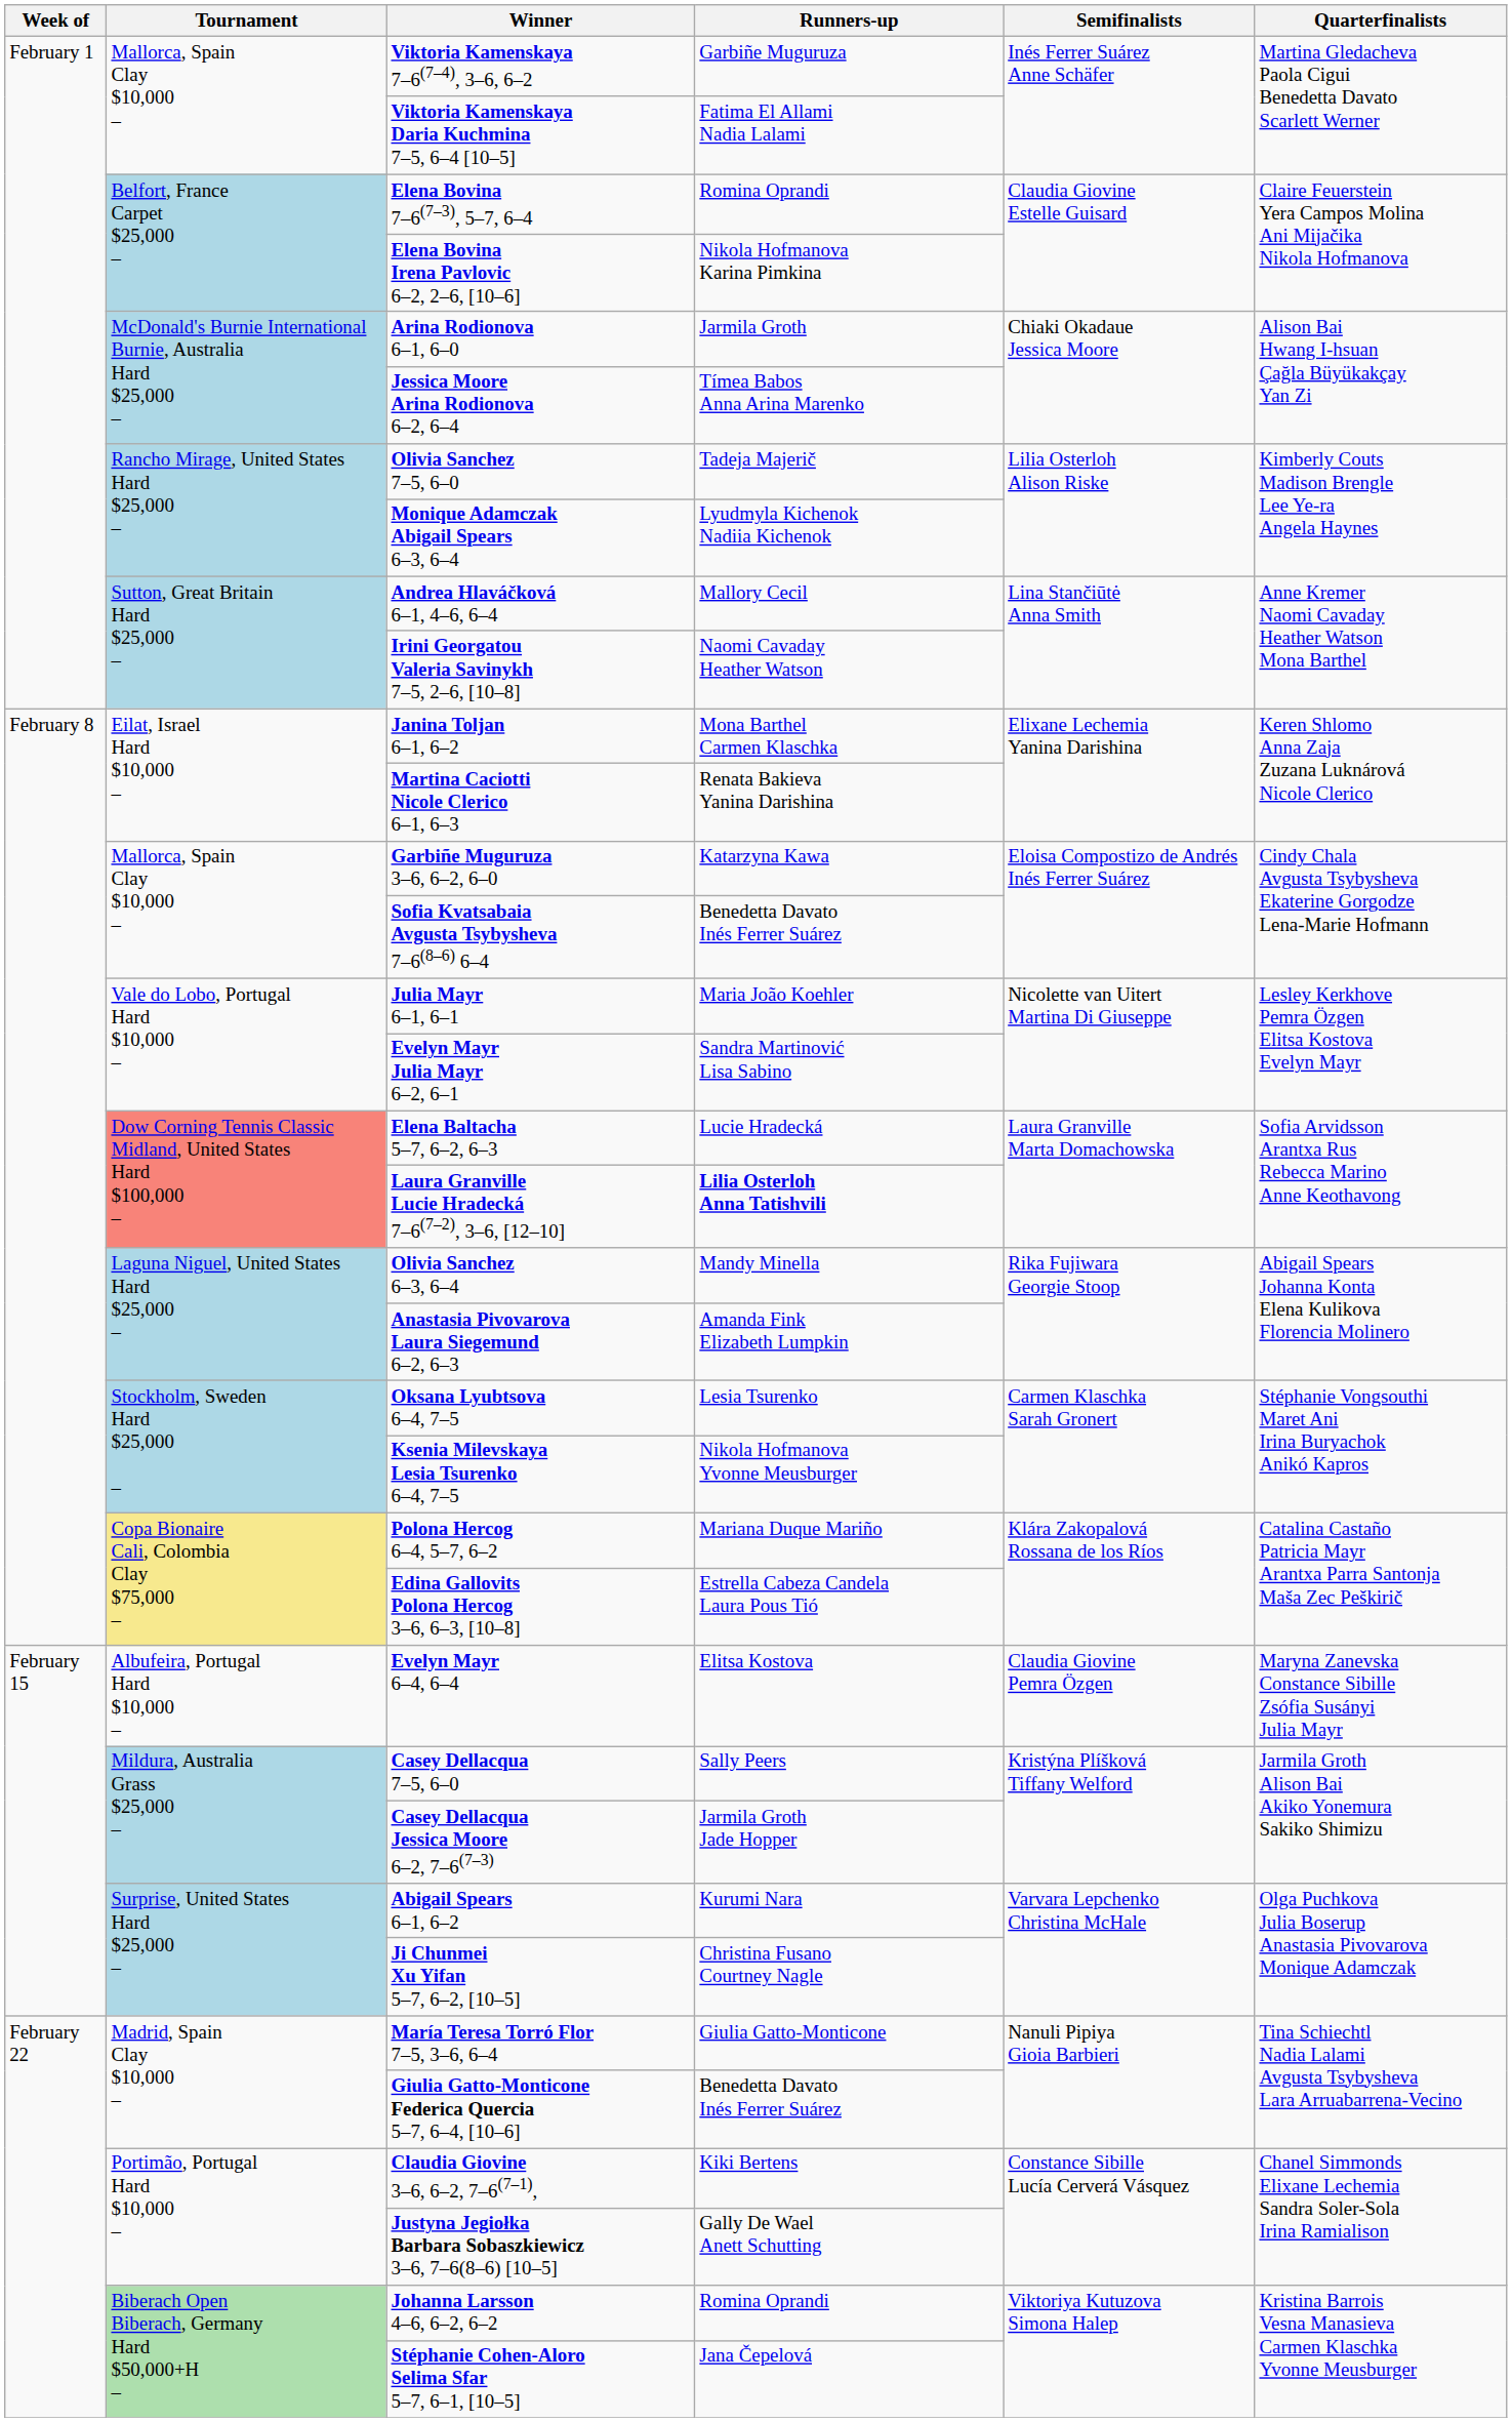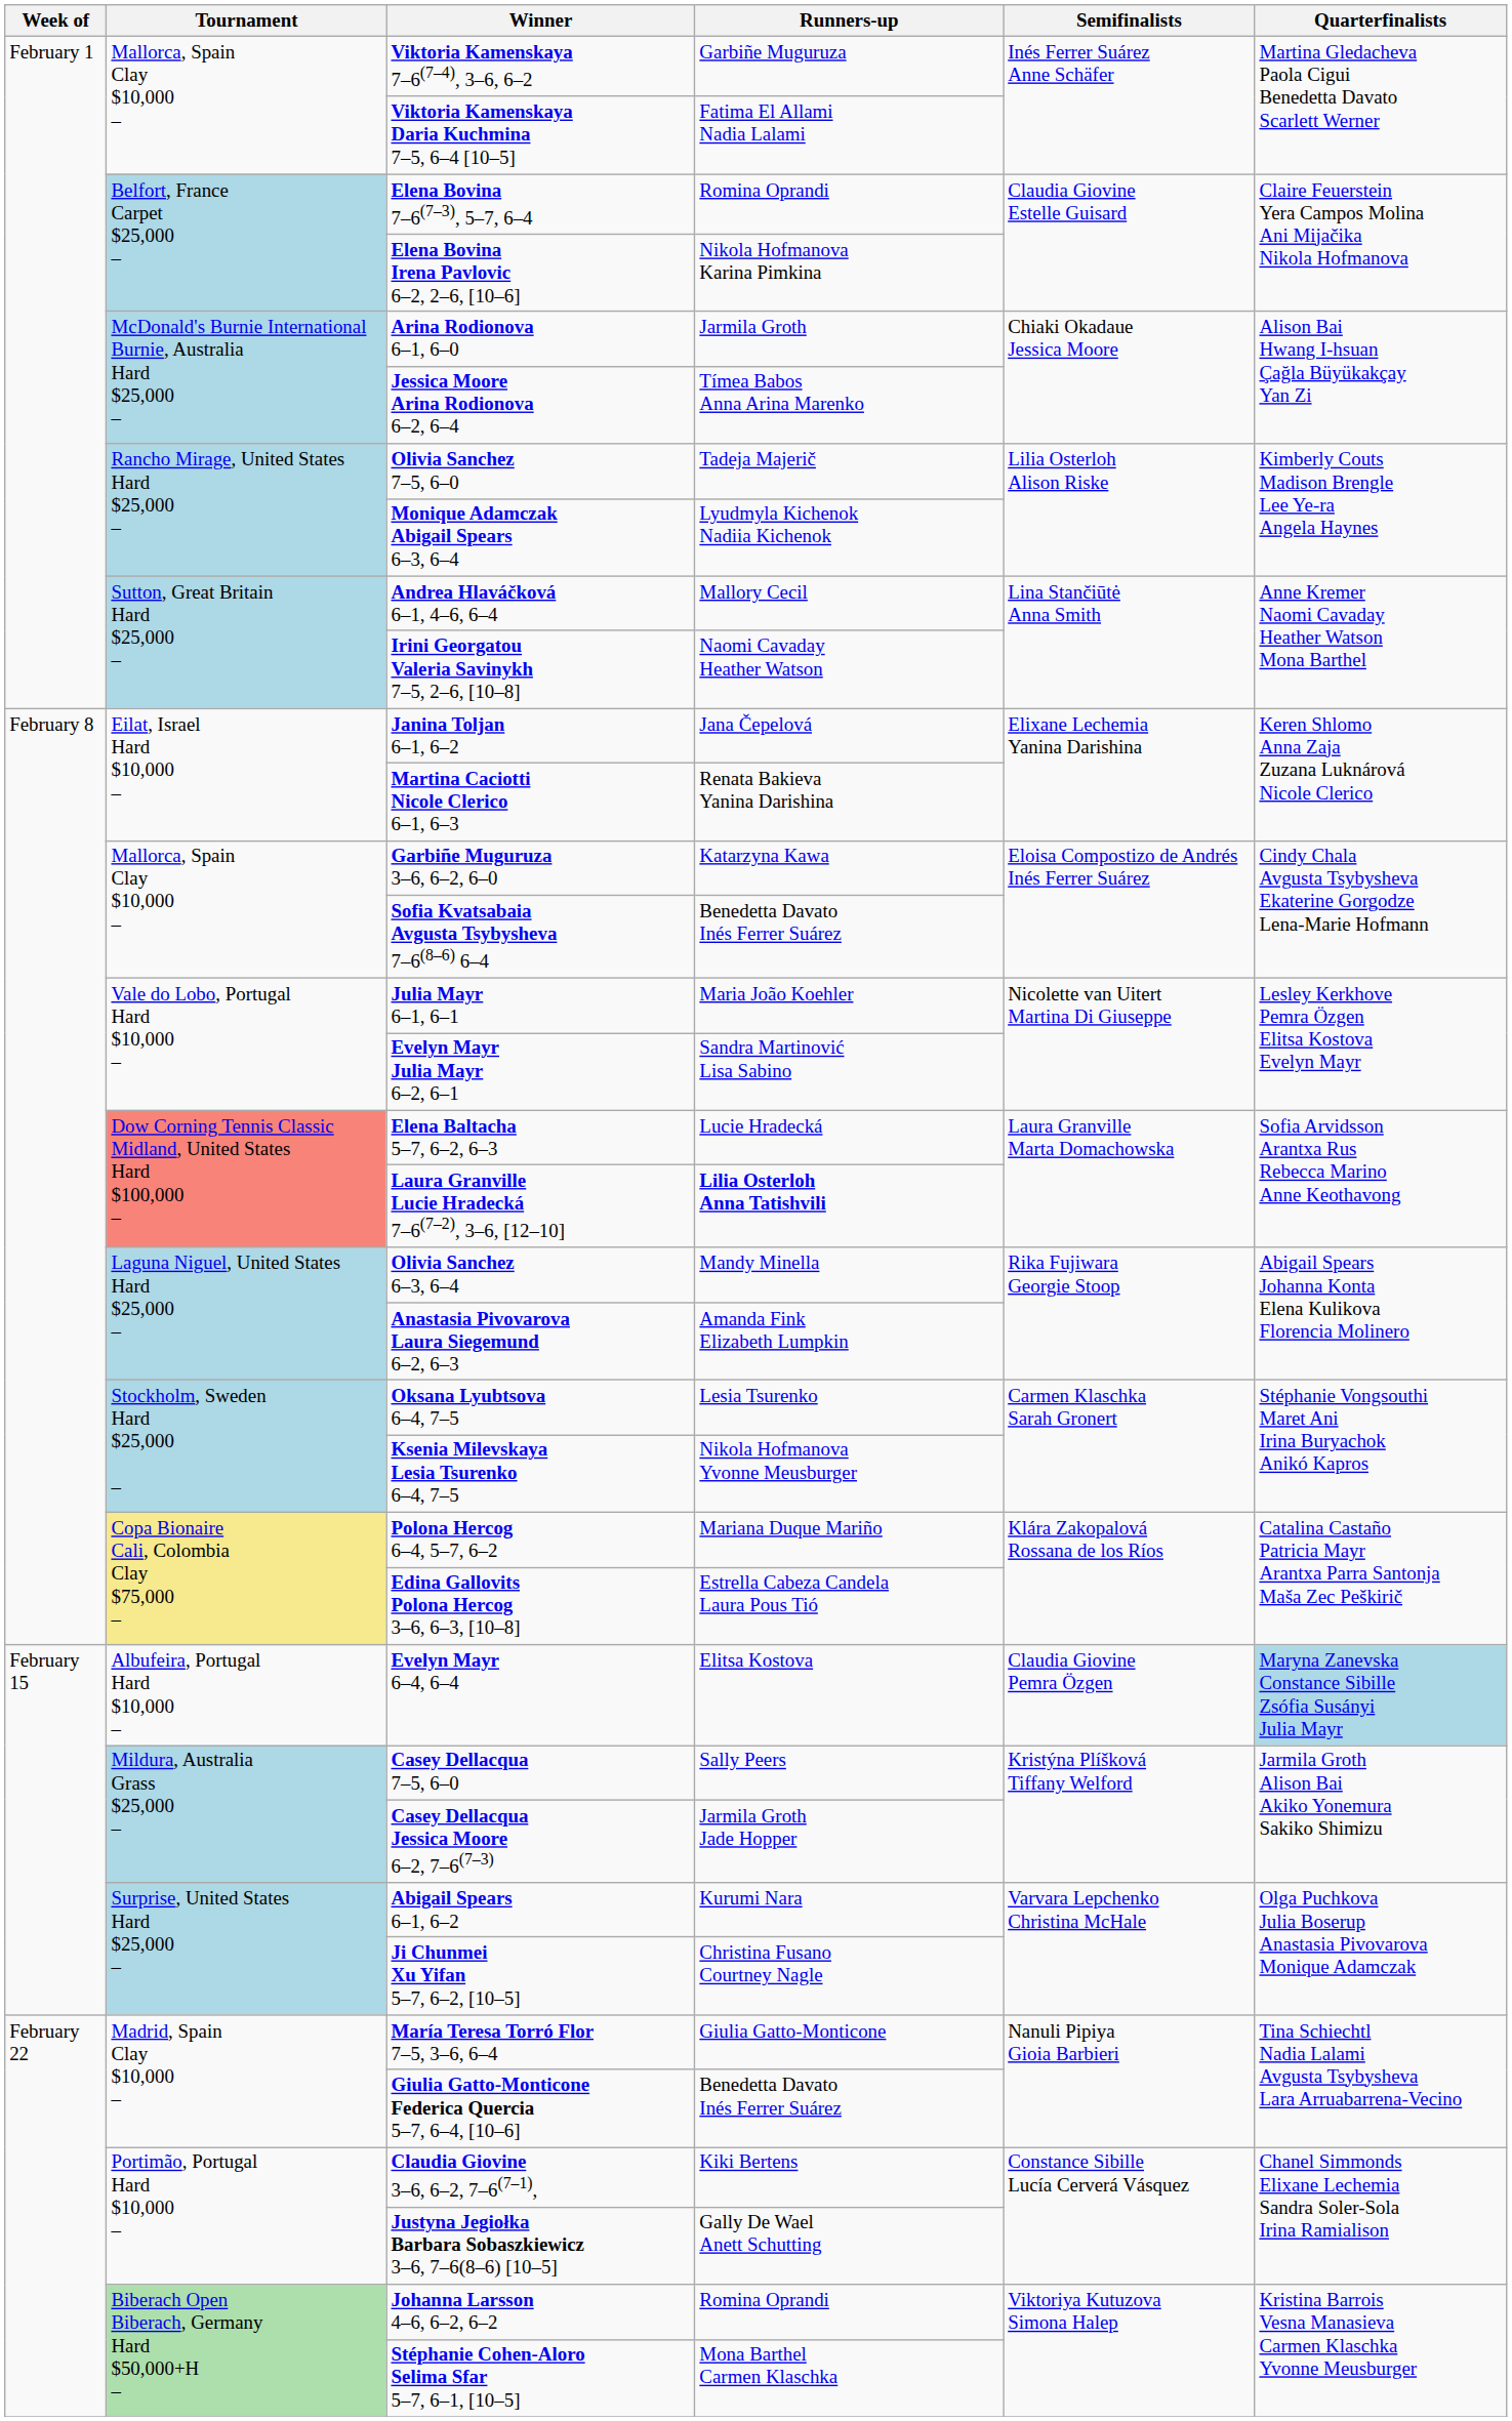Janina Toljan 6–1, 6–2 | Runners-up: Mona Barthel Carmen Klaschka -> Jana Čepelová
Evelyn Mayr 6–4, 6–4 | Quarterfinalists: no background -> lightblue background
Stéphanie Cohen-Aloro Selima Sfar 5–7, 6–1, [10–5] | Runners-up: Jana Čepelová -> Mona Barthel Carmen Klaschka
